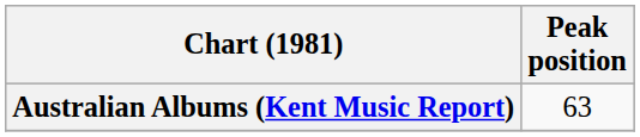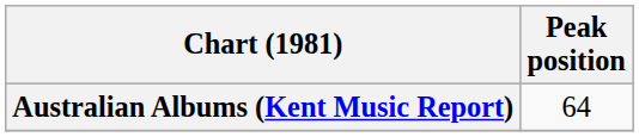Australian Albums (Kent Music Report) | Peak position: 63 -> 64
